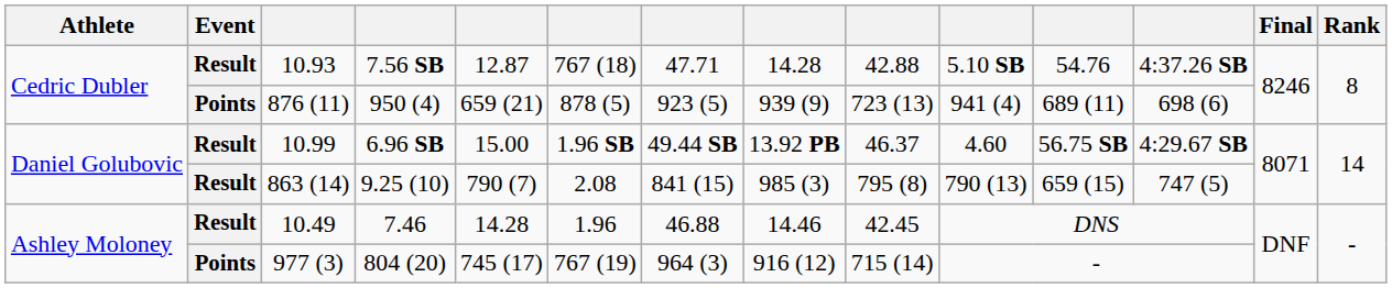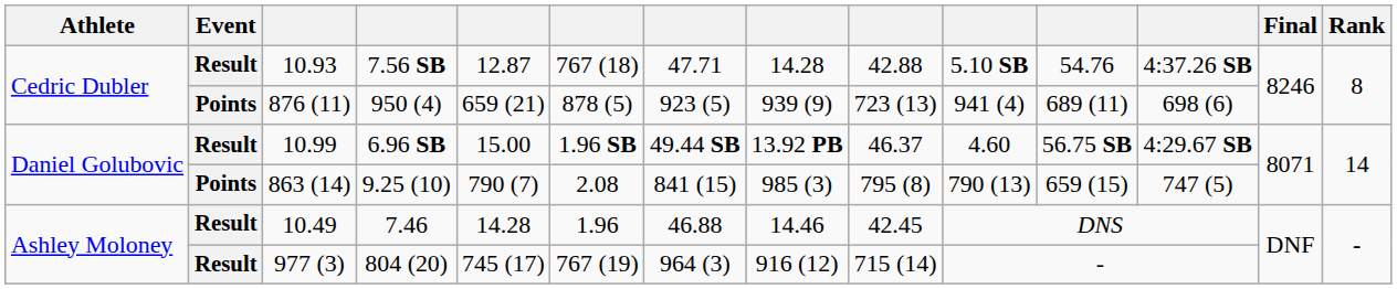863 (14) | Event: Result -> Points
977 (3) | Event: Points -> Result
